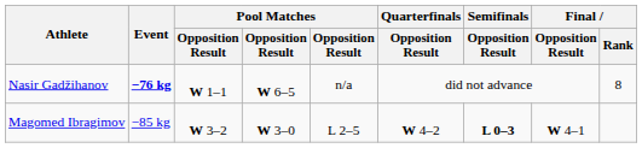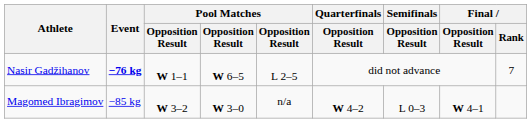Nasir Gadžihanov | column 5: n/a -> L 2–5
Nasir Gadžihanov | Final / Rank: 8 -> 7
Magomed Ibragimov | column 5: L 2–5 -> n/a
Magomed Ibragimov | Semifinals / Opposition Result: bold -> normal
